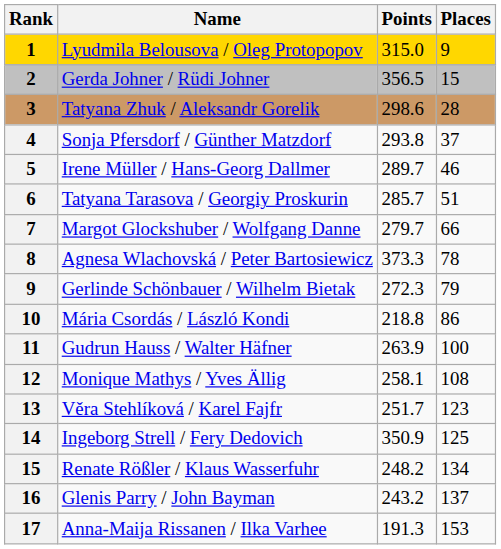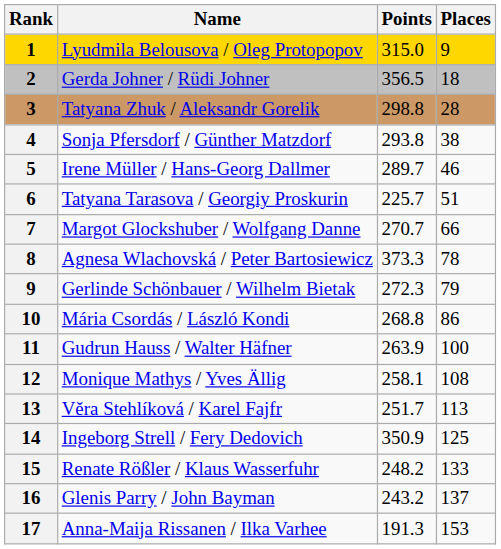Gerda Johner / Rüdi Johner | Places: 15 -> 18
Tatyana Zhuk / Aleksandr Gorelik | Points: 298.6 -> 298.8
Sonja Pfersdorf / Günther Matzdorf | Places: 37 -> 38
Tatyana Tarasova / Georgiy Proskurin | Points: 285.7 -> 225.7
Margot Glockshuber / Wolfgang Danne | Points: 279.7 -> 270.7
Mária Csordás / László Kondi | Points: 218.8 -> 268.8
Věra Stehlíková / Karel Fajfr | Places: 123 -> 113
Renate Rößler / Klaus Wasserfuhr | Places: 134 -> 133
